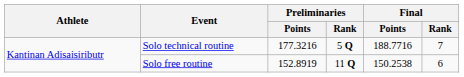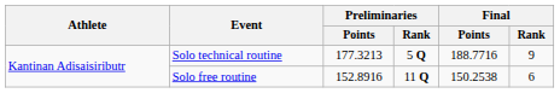Solo technical routine | Preliminaries / Points: 177.3216 -> 177.3213
Solo technical routine | Final / Rank: 7 -> 9
Solo free routine | Preliminaries / Points: 152.8919 -> 152.8916
